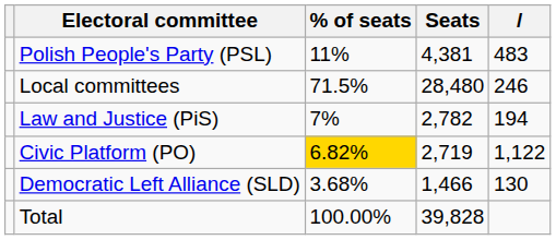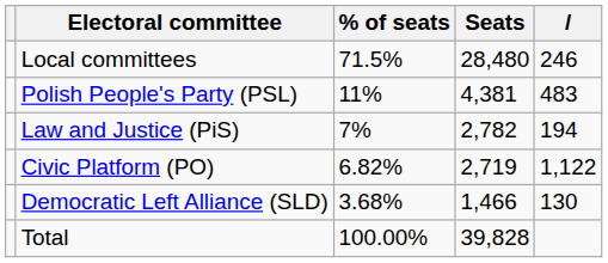rows swapped: Local committees <-> Polish People's Party (PSL)
Civic Platform (PO) | % of seats: gold background -> no background
